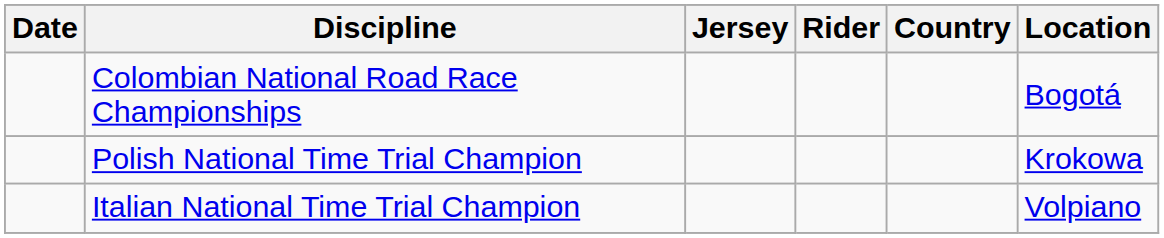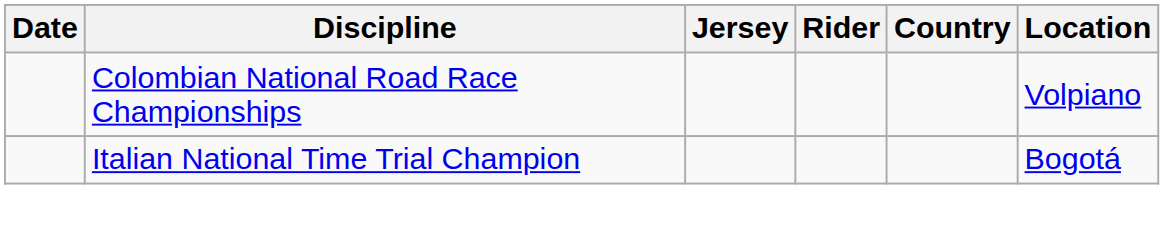Colombian National Road Race Championships | Location: Bogotá -> Volpiano
- row: Polish National Time Trial Champion | Krokowa
Italian National Time Trial Champion | Location: Volpiano -> Bogotá
